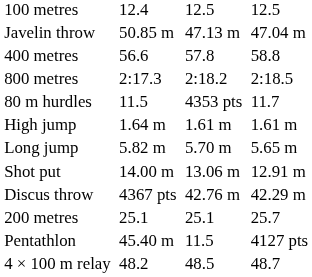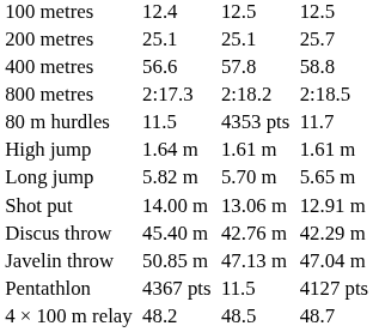rows swapped: 200 metres <-> Javelin throw
Discus throw | column 3: 4367 pts -> 45.40 m
Pentathlon | column 3: 45.40 m -> 4367 pts
